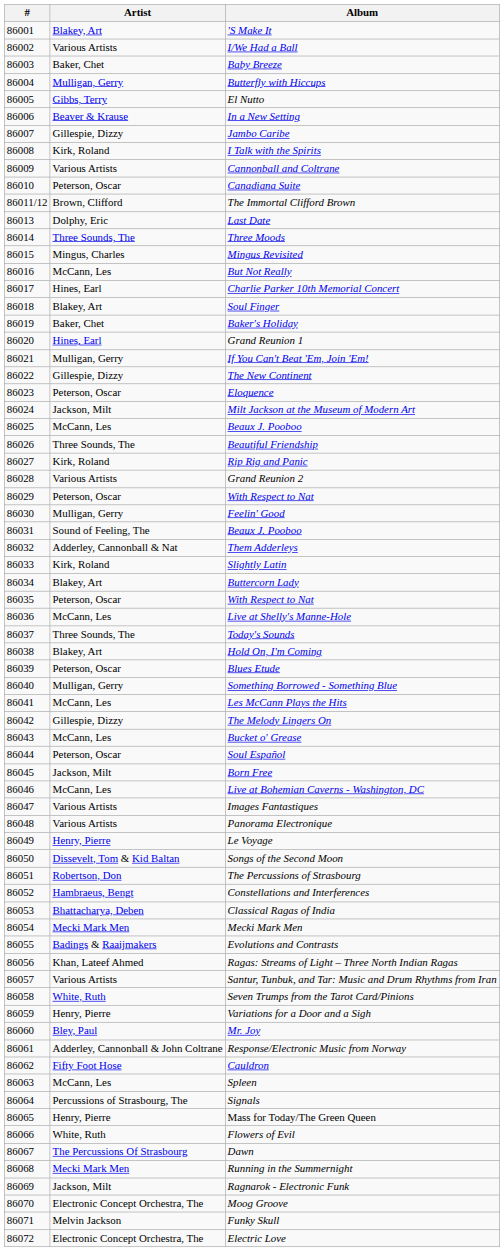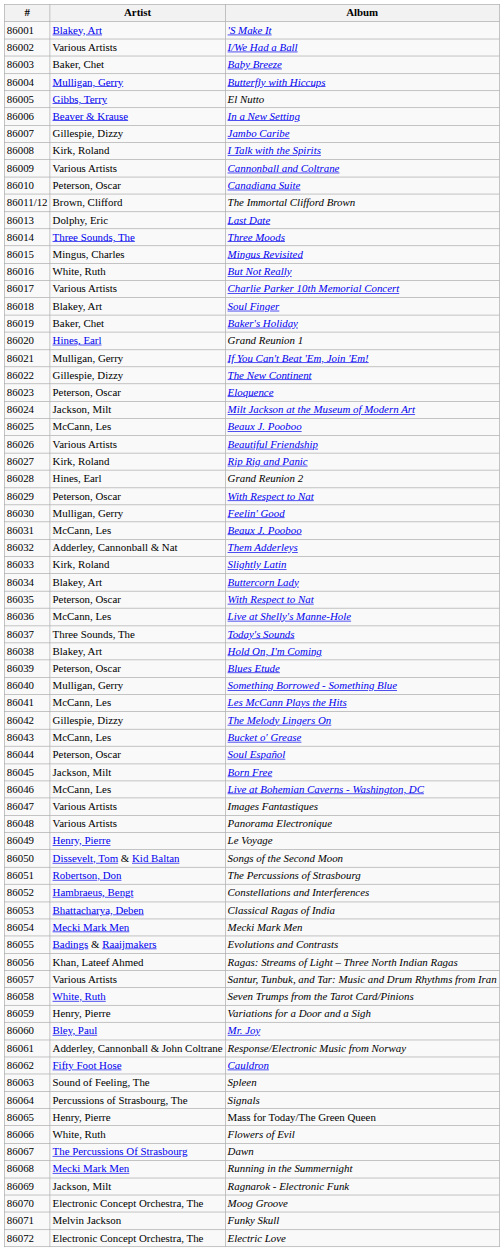But Not Really | Artist: McCann, Les -> White, Ruth
Charlie Parker 10th Memorial Concert | Artist: Hines, Earl -> Various Artists
Beautiful Friendship | Artist: Three Sounds, The -> Various Artists
Grand Reunion 2 | Artist: Various Artists -> Hines, Earl
86031 / Beaux J. Pooboo | Artist: Sound of Feeling, The -> McCann, Les
Spleen | Artist: McCann, Les -> Sound of Feeling, The
